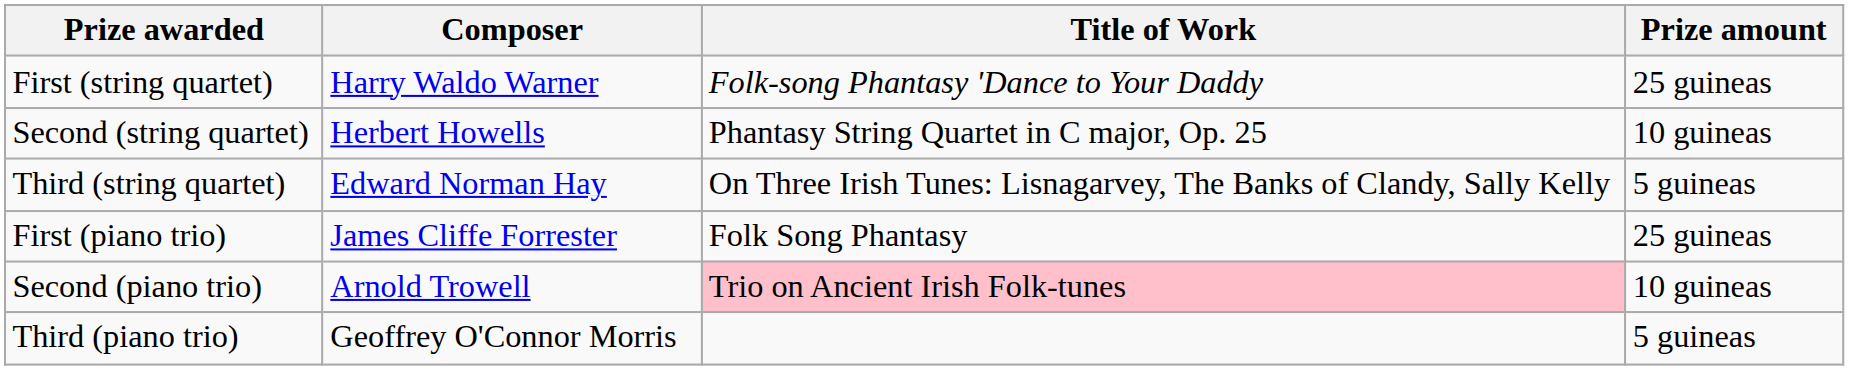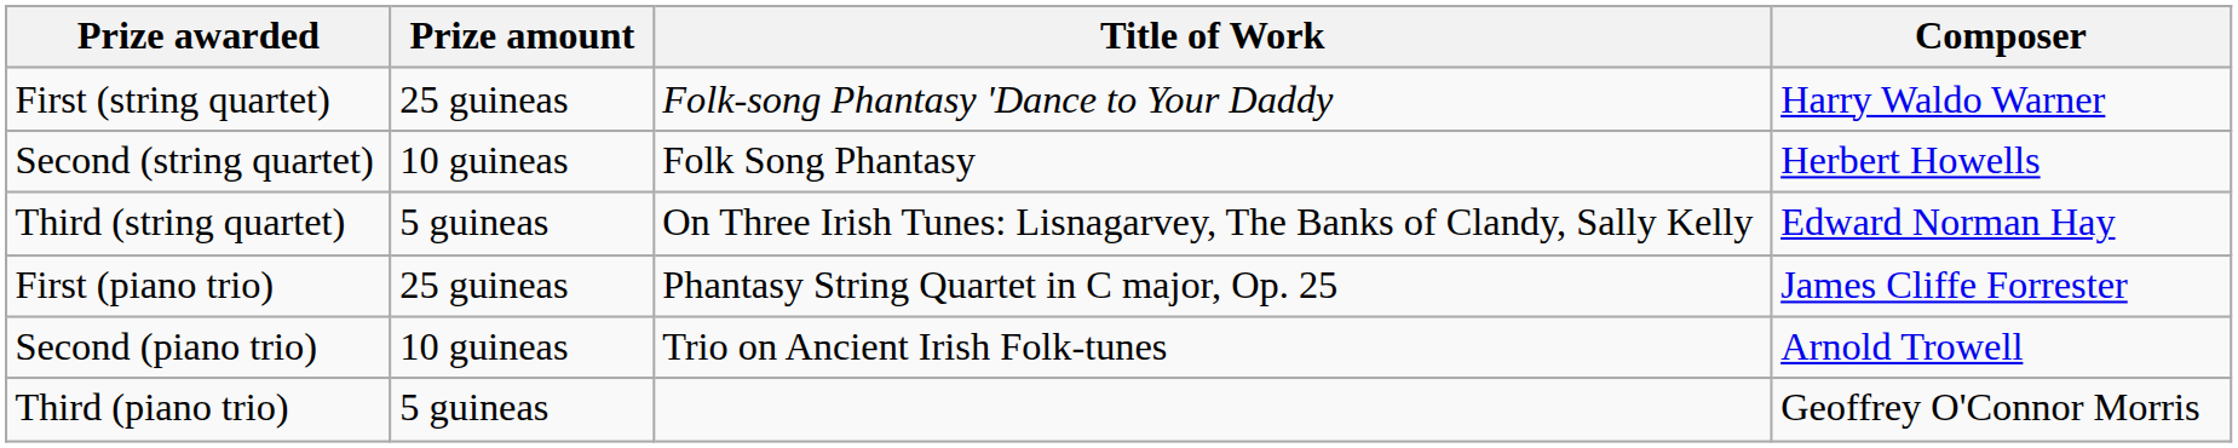columns swapped: Composer <-> Prize amount
Second (string quartet) | Title of Work: Phantasy String Quartet in C major, Op. 25 -> Folk Song Phantasy
First (piano trio) | Title of Work: Folk Song Phantasy -> Phantasy String Quartet in C major, Op. 25
Second (piano trio) | Title of Work: pink background -> no background
